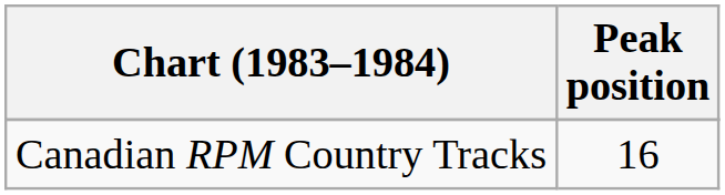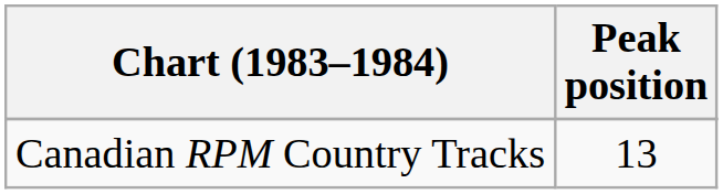Canadian RPM Country Tracks | Peak position: 16 -> 13
